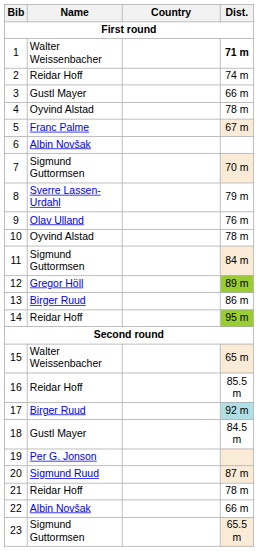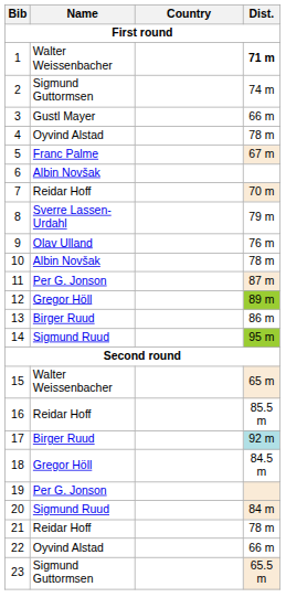2 | Name: Reidar Hoff -> Sigmund Guttormsen
7 | Name: Sigmund Guttormsen -> Reidar Hoff
10 | Name: Oyvind Alstad -> Albin Novšak
11 | Name: Sigmund Guttormsen -> Per G. Jonson
11 | Dist.: 84 m -> 87 m
14 | Name: Reidar Hoff -> Sigmund Ruud
18 | Name: Gustl Mayer -> Gregor Höll
20 | Dist.: 87 m -> 84 m
22 | Name: Albin Novšak -> Oyvind Alstad
